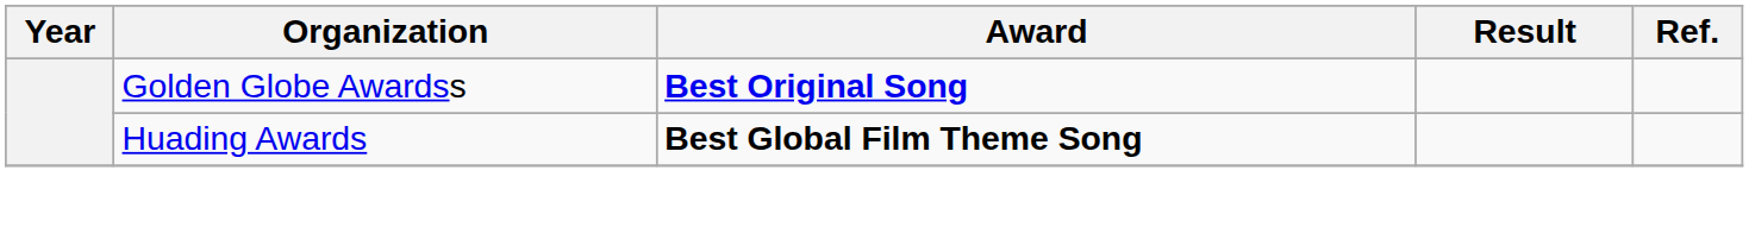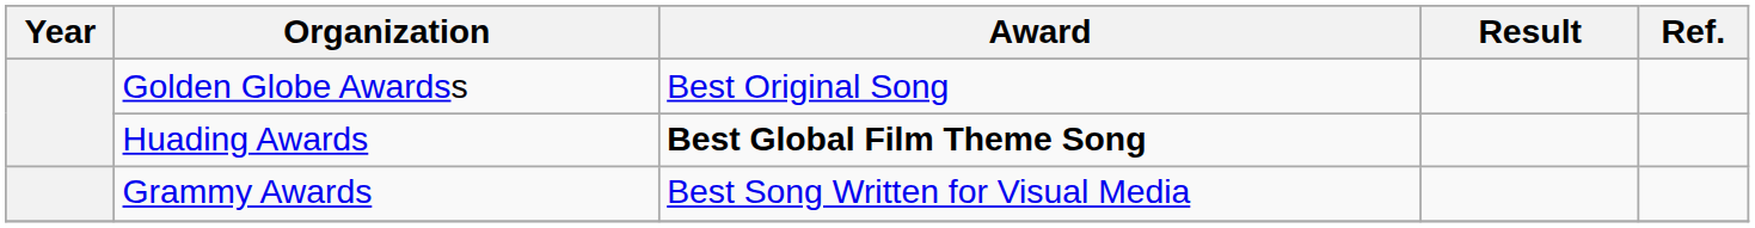Golden Globe Awardss | Award: bold -> normal
+ row: Grammy Awards | Best Song Written for Visual Media
